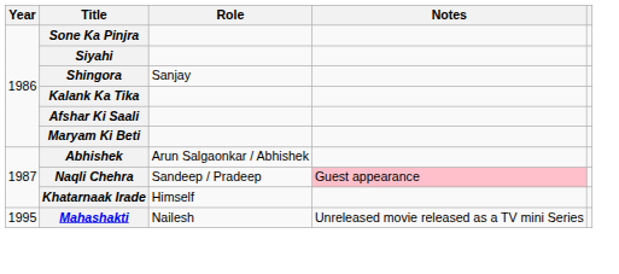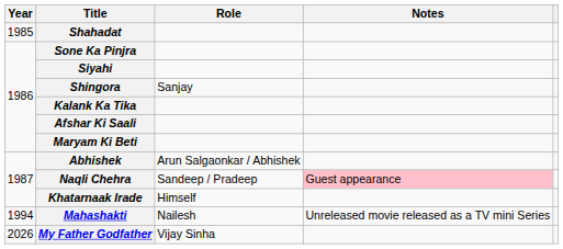+ row: 1985 | Shahadat
Mahashakti | Year: 1995 -> 1994
+ row: 2026 | My Father Godfather | Vijay Sinha
